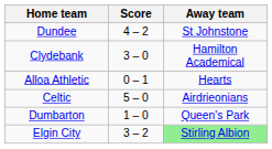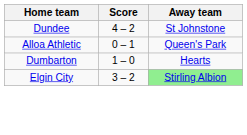- row: Clydebank | 3 – 0 | Hamilton Academical
Alloa Athletic | Away team: Hearts -> Queen's Park
- row: Celtic | 5 – 0 | Airdrieonians
Dumbarton | Away team: Queen's Park -> Hearts
